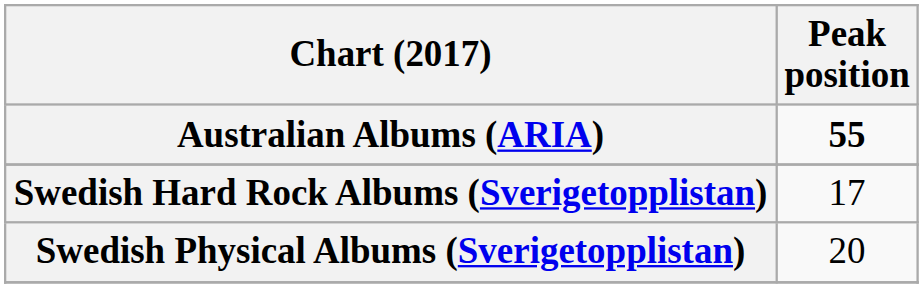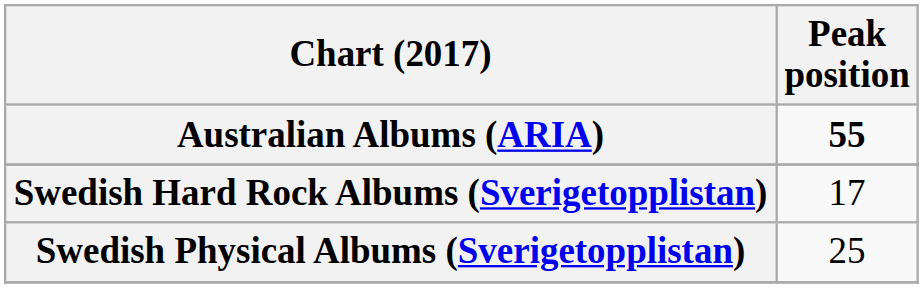Swedish Physical Albums (Sverigetopplistan) | Peak position: 20 -> 25
